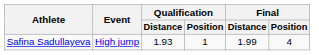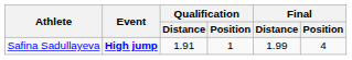Safina Sadullayeva | Event: normal -> bold
Safina Sadullayeva | Qualification / Distance: 1.93 -> 1.91
